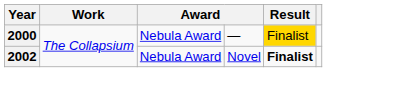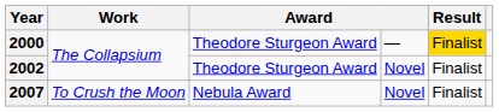2000 | column 3: Nebula Award -> Theodore Sturgeon Award
2002 | column 3: Nebula Award -> Theodore Sturgeon Award
2002 | Result: bold -> normal
+ row: 2007 | To Crush the Moon | Nebula Award | Novel | Finalist
